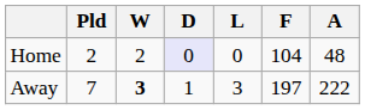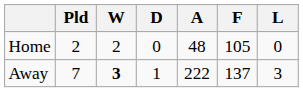columns swapped: L <-> A
Home | D: lavender background -> no background
Home | F: 104 -> 105
Away | F: 197 -> 137
